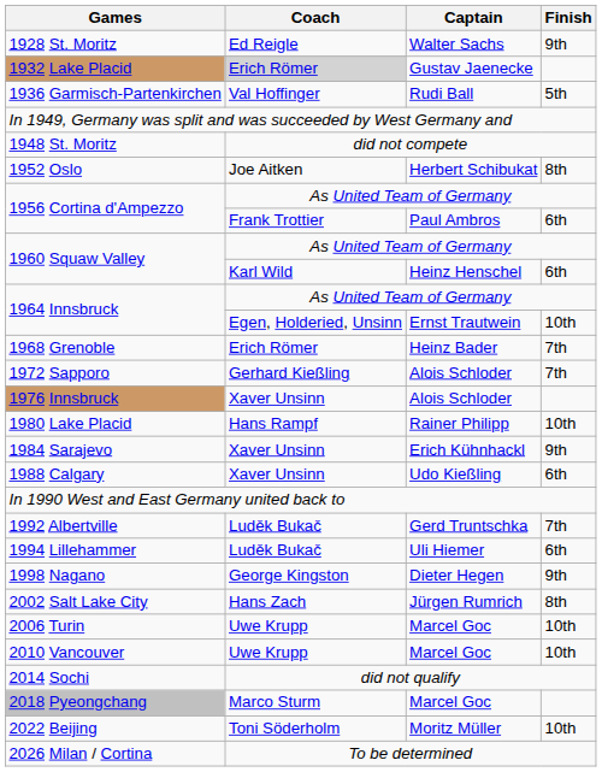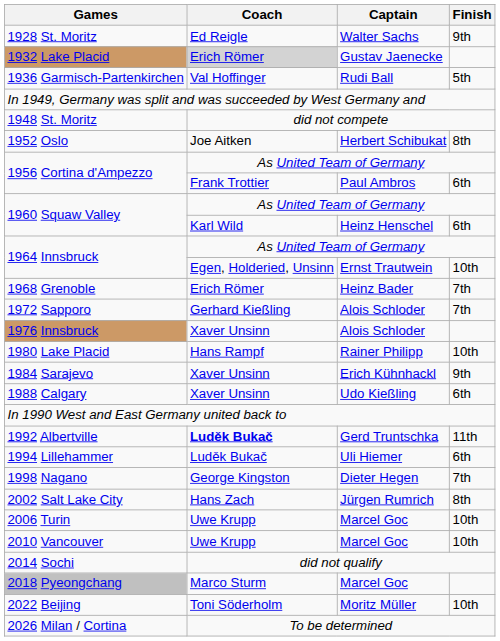1992 Albertville | Coach: normal -> bold
1992 Albertville | Finish: 7th -> 11th
1998 Nagano | Finish: 9th -> 7th
